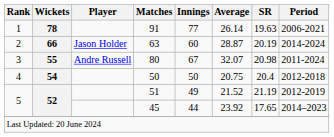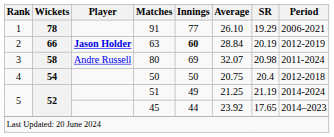91 | Average: 26.14 -> 26.10
91 | SR: 19.63 -> 19.29
63 | Player: normal -> bold
63 | Innings: normal -> bold
63 | Average: 28.87 -> 28.84
63 | Period: 2014-2024 -> 2012-2019
80 | Wickets: 55 -> 58
80 | Innings: 67 -> 69
51 | Average: 21.52 -> 21.25
51 | Period: 2012-2019 -> 2014-2024
